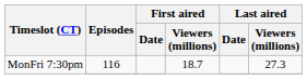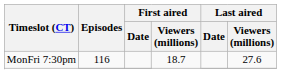MonFri 7:30pm / 116 | Last aired / Viewers (millions): 27.3 -> 27.6
